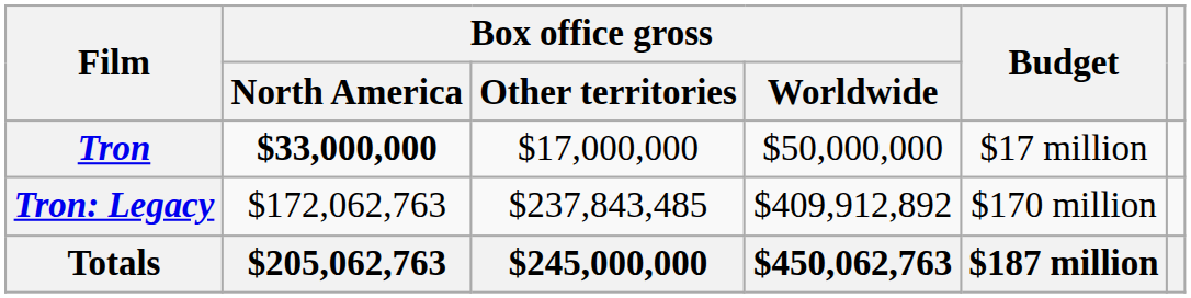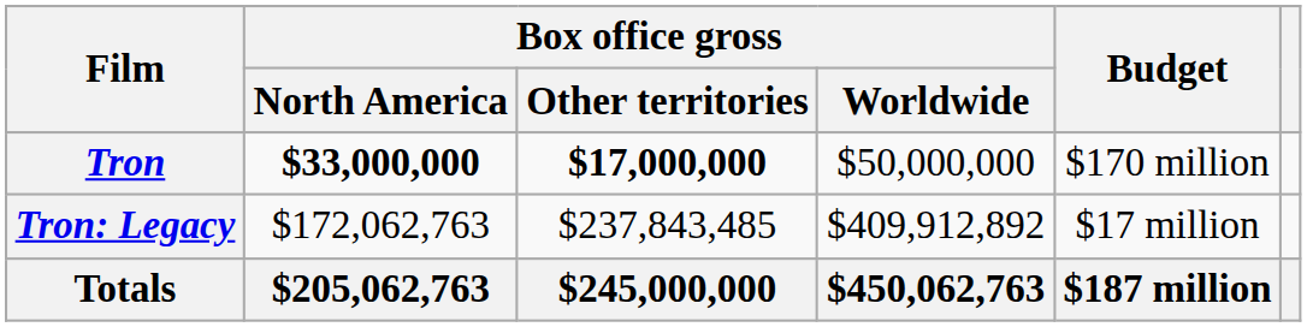Tron | Box office gross / Other territories: normal -> bold
Tron | Budget: $17 million -> $170 million
Tron: Legacy | Budget: $170 million -> $17 million
